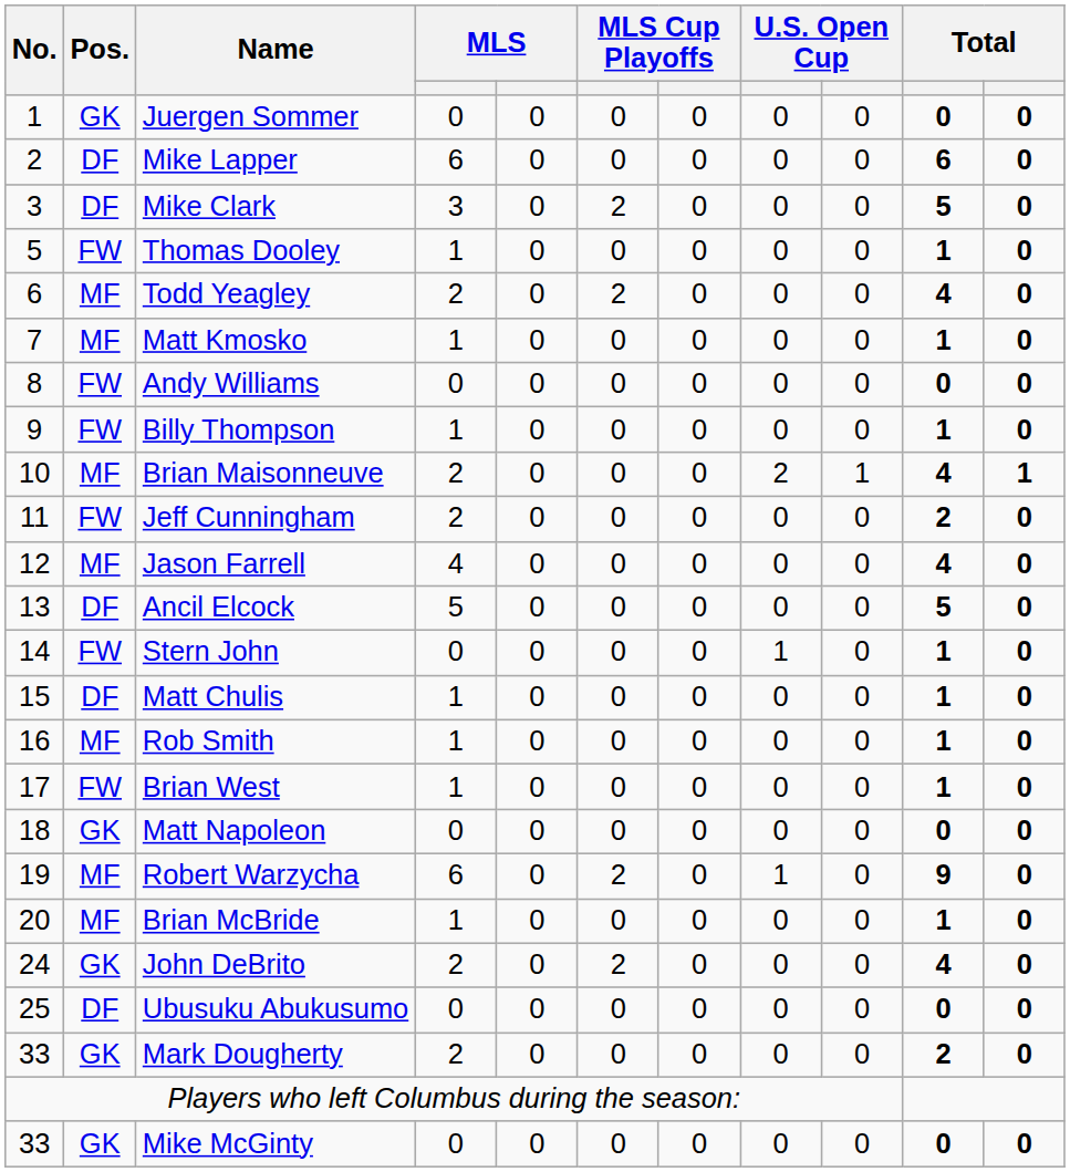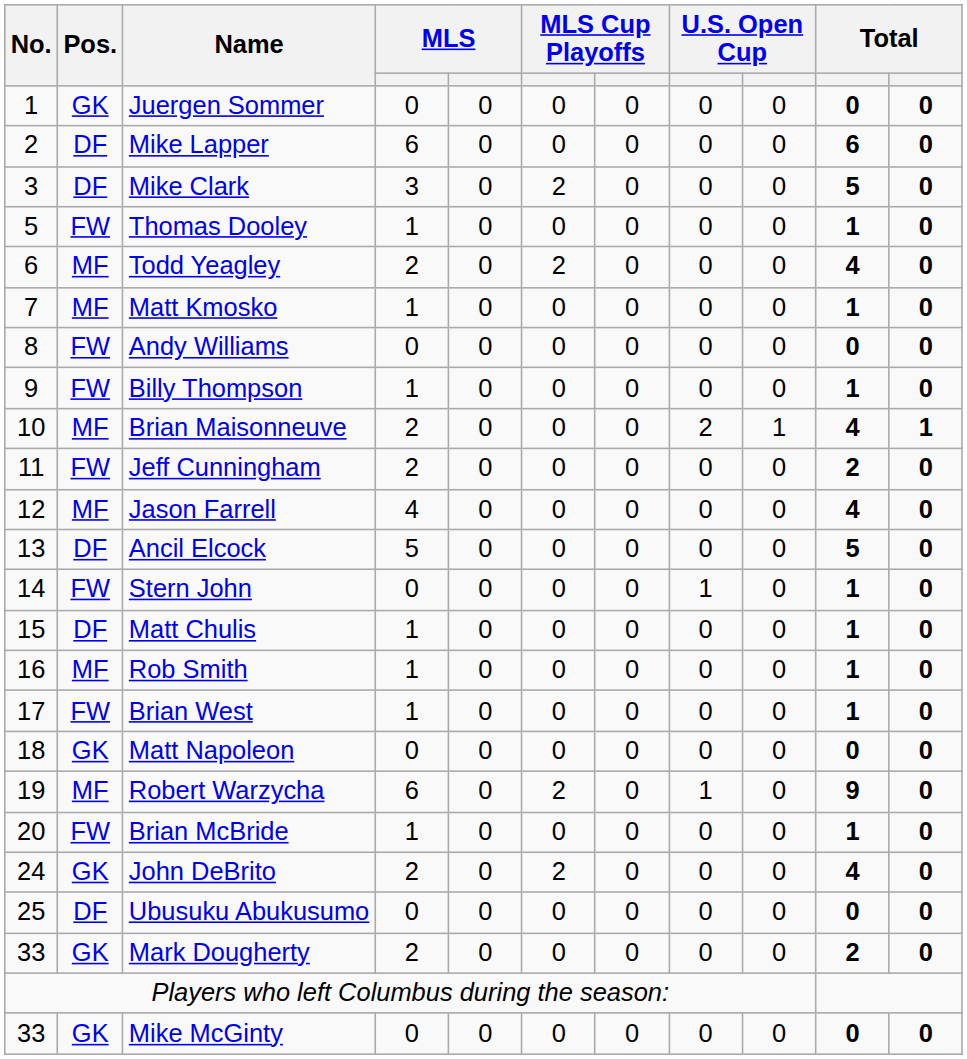Brian McBride | Pos.: MF -> FW
